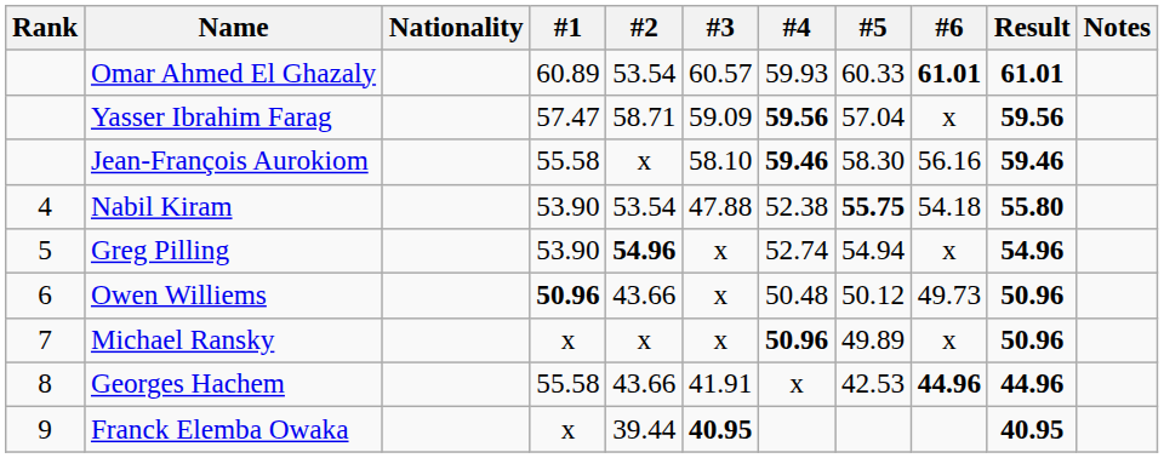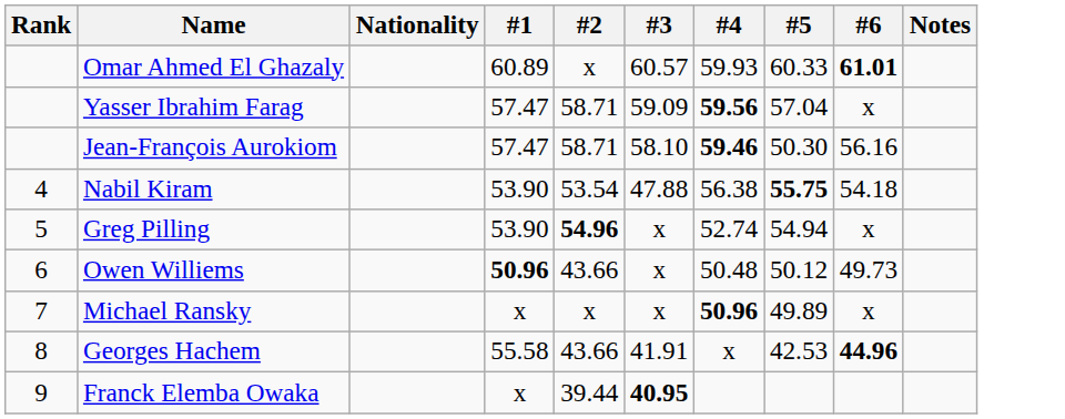- column: Result | 61.01 | 59.56 | 59.46 | 55.80 | 54.96 | 50.96 | 50.96 | 44.96 | 40.95
Omar Ahmed El Ghazaly | #2: 53.54 -> x
Jean-François Aurokiom | #1: 55.58 -> 57.47
Jean-François Aurokiom | #2: x -> 58.71
Jean-François Aurokiom | #5: 58.30 -> 50.30
Nabil Kiram | #4: 52.38 -> 56.38
